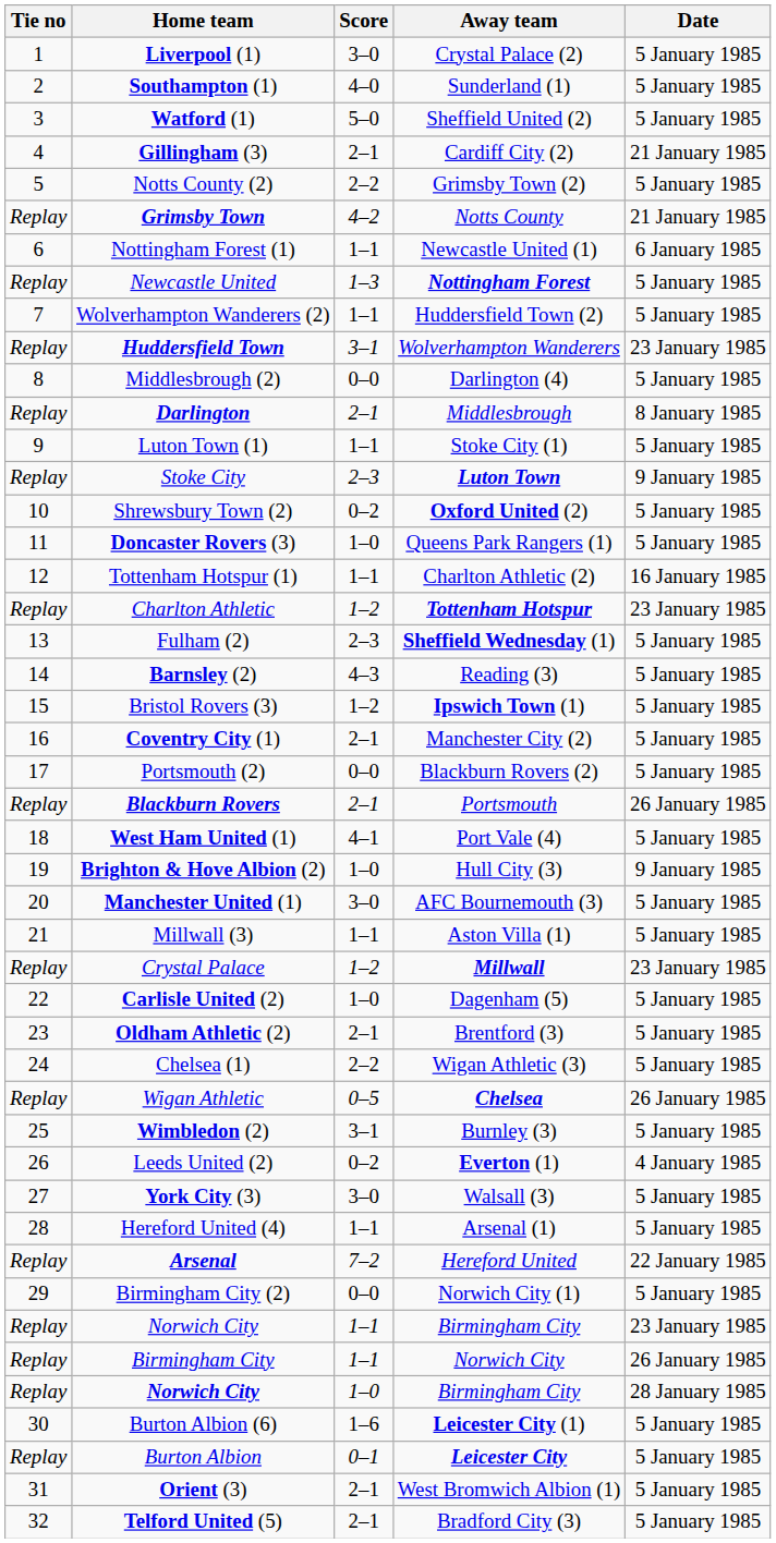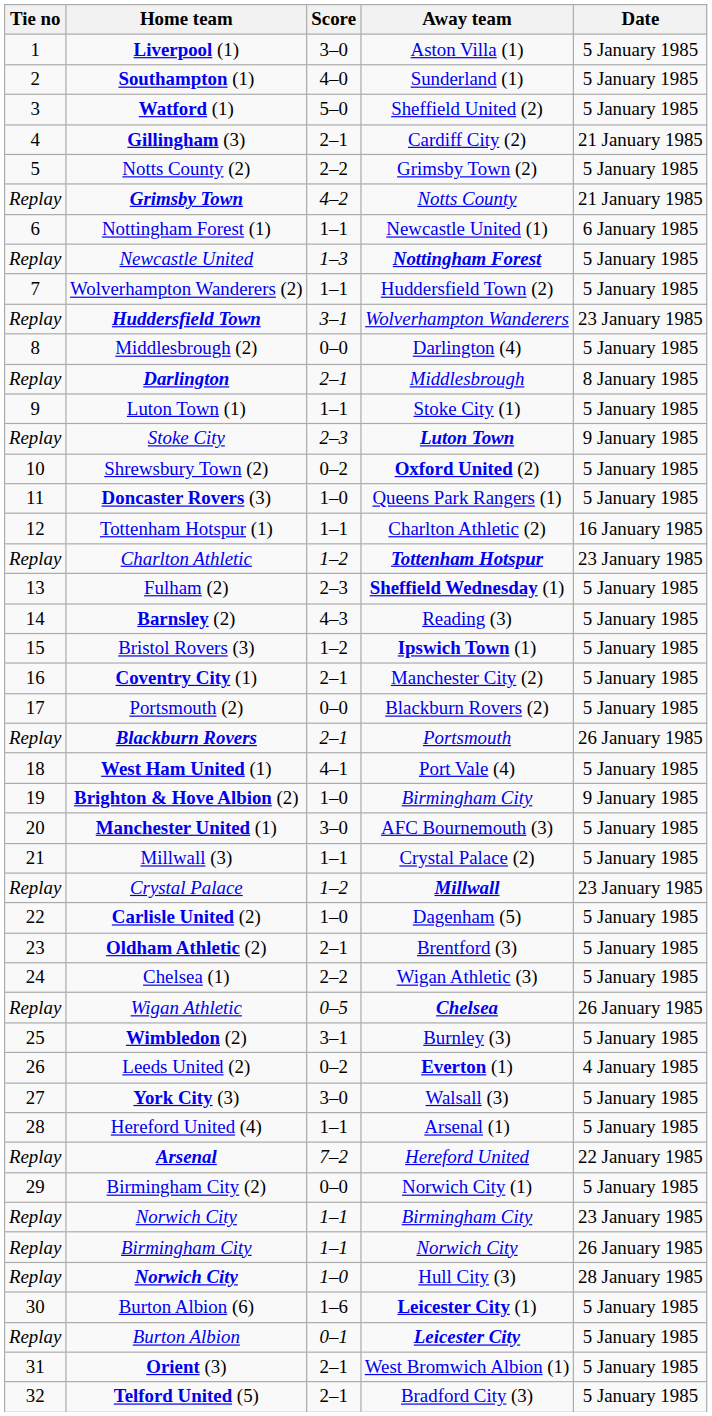Liverpool (1) | Away team: Crystal Palace (2) -> Aston Villa (1)
Brighton & Hove Albion (2) | Away team: Hull City (3) -> Birmingham City
Millwall (3) | Away team: Aston Villa (1) -> Crystal Palace (2)
Norwich City / 1–0 | Away team: Birmingham City -> Hull City (3)
